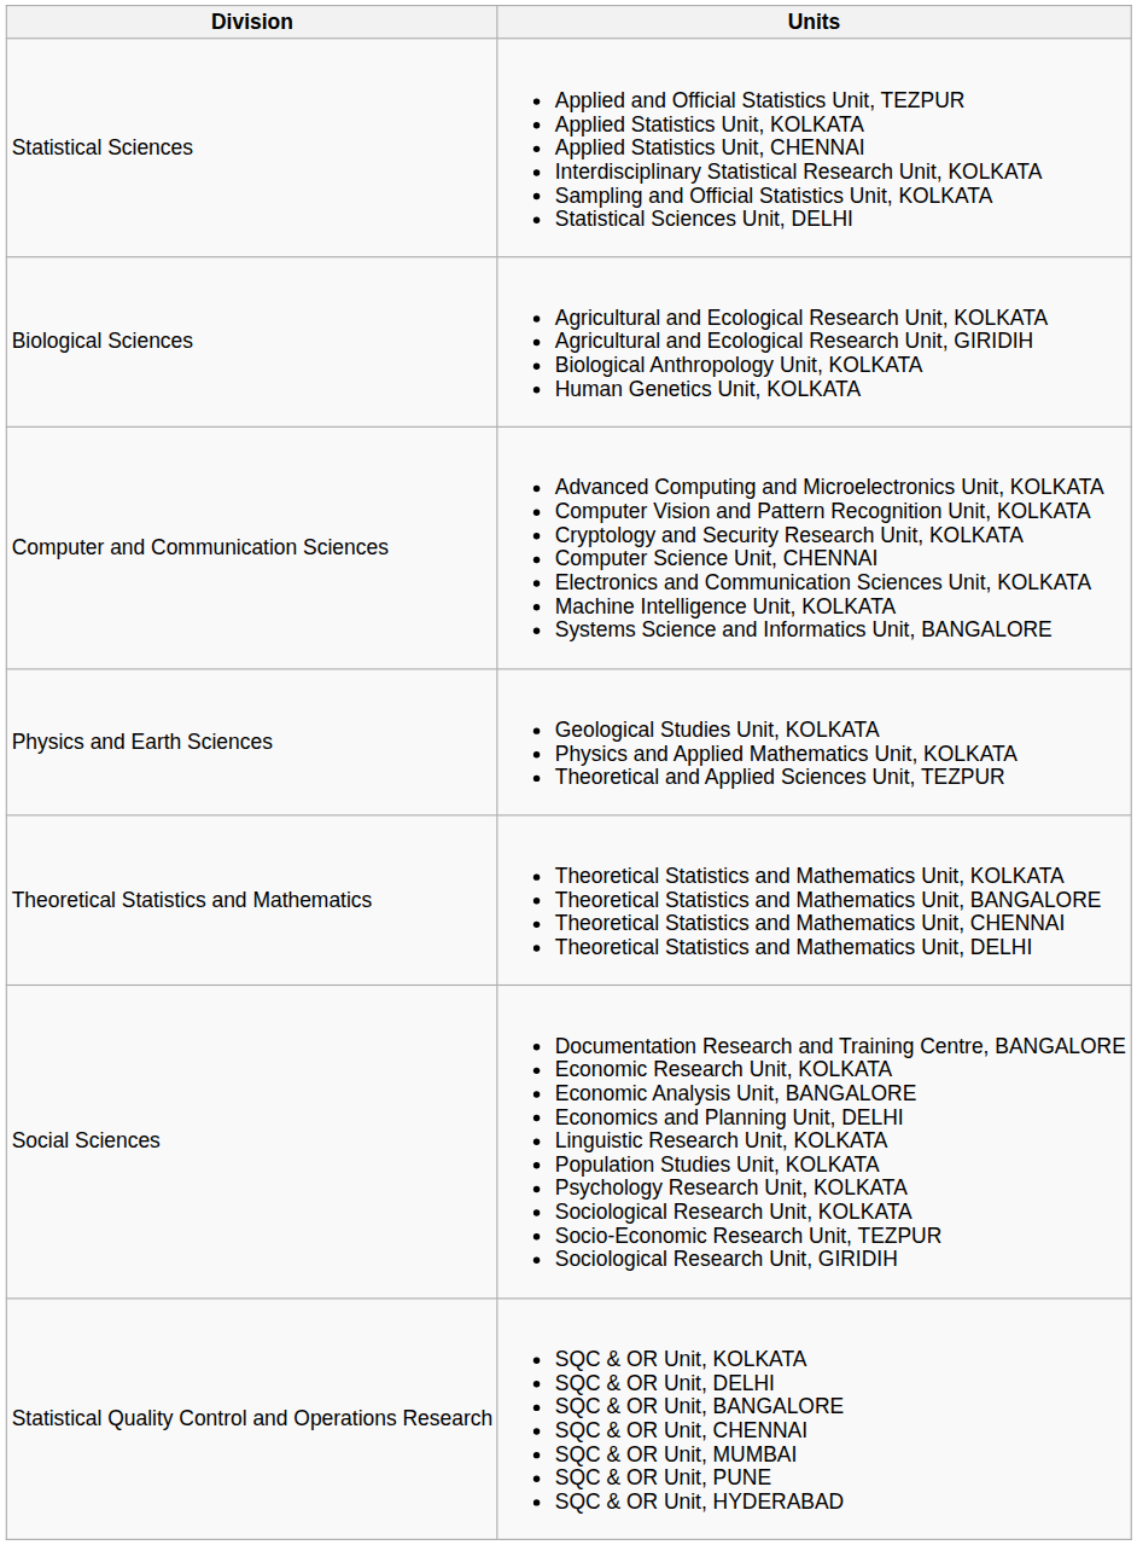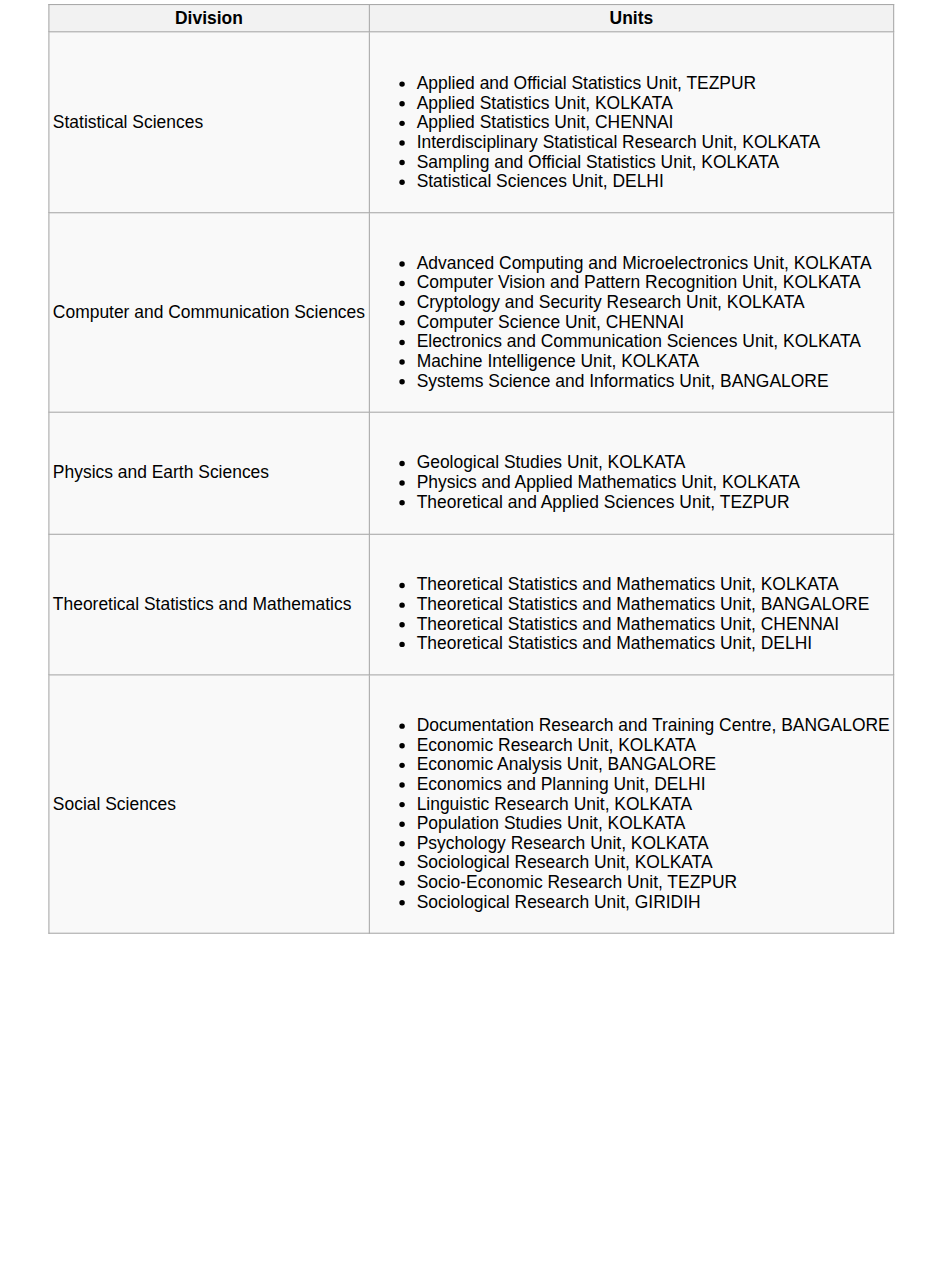- row: Biological Sciences | Agricultural and Ecological Research Unit, KOLKATA Agricultural and Ecological Research Unit, GIRIDIH Biological Anthropology Unit, KOLKATA Human Genetics Unit, KOLKATA
- row: Statistical Quality Control and Operations Research | SQC & OR Unit, KOLKATA SQC & OR Unit, DELHI SQC & OR Unit, BANGALORE SQC & OR Unit, CHENNAI SQC & OR Unit, MUMBAI SQC & OR Unit, PUNE SQC & OR Unit, HYDERABAD
